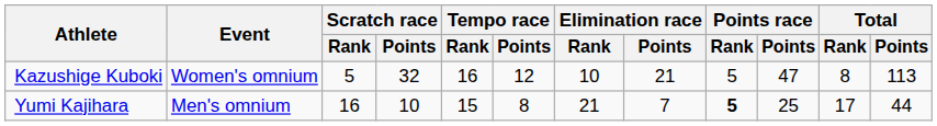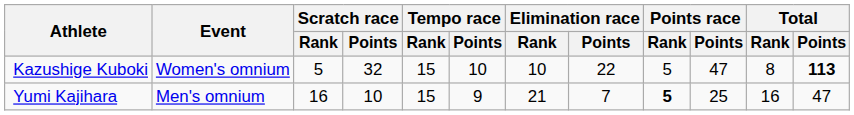Kazushige Kuboki | Tempo race / Rank: 16 -> 15
Kazushige Kuboki | Tempo race / Points: 12 -> 10
Kazushige Kuboki | Elimination race / Points: 21 -> 22
Kazushige Kuboki | Total / Points: normal -> bold
Yumi Kajihara | Tempo race / Points: 8 -> 9
Yumi Kajihara | Total / Rank: 17 -> 16
Yumi Kajihara | Total / Points: 44 -> 47
